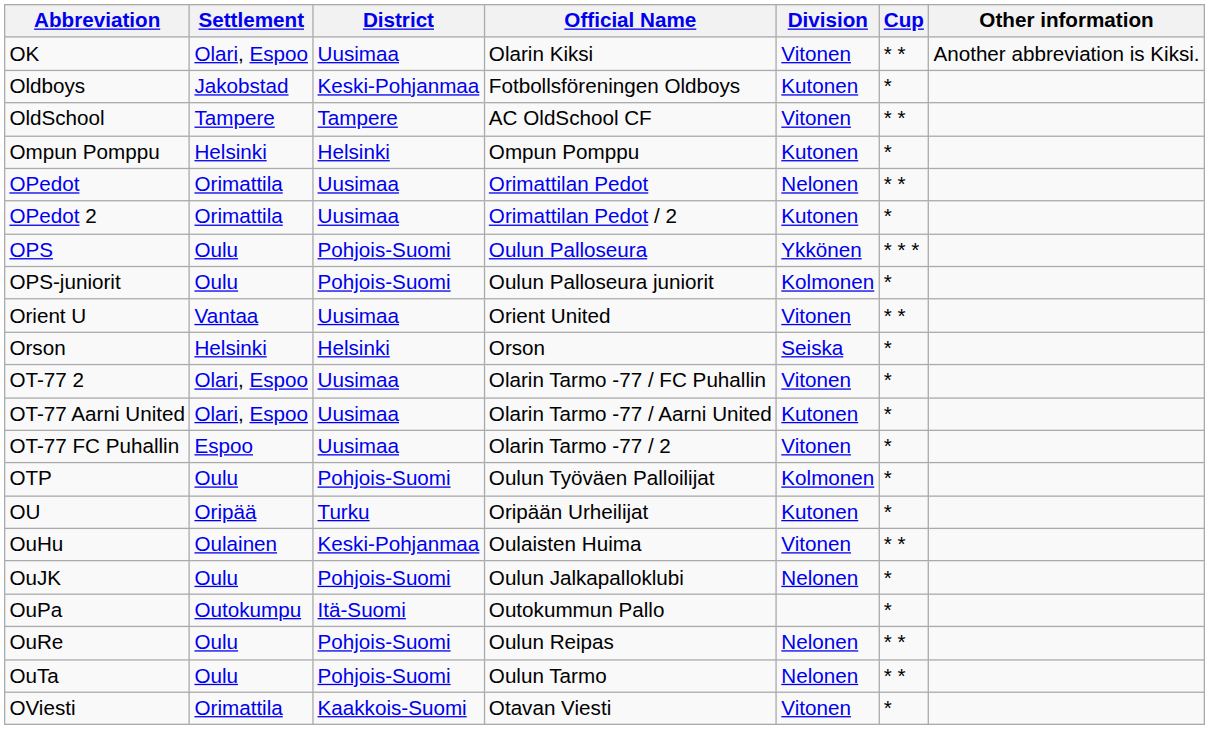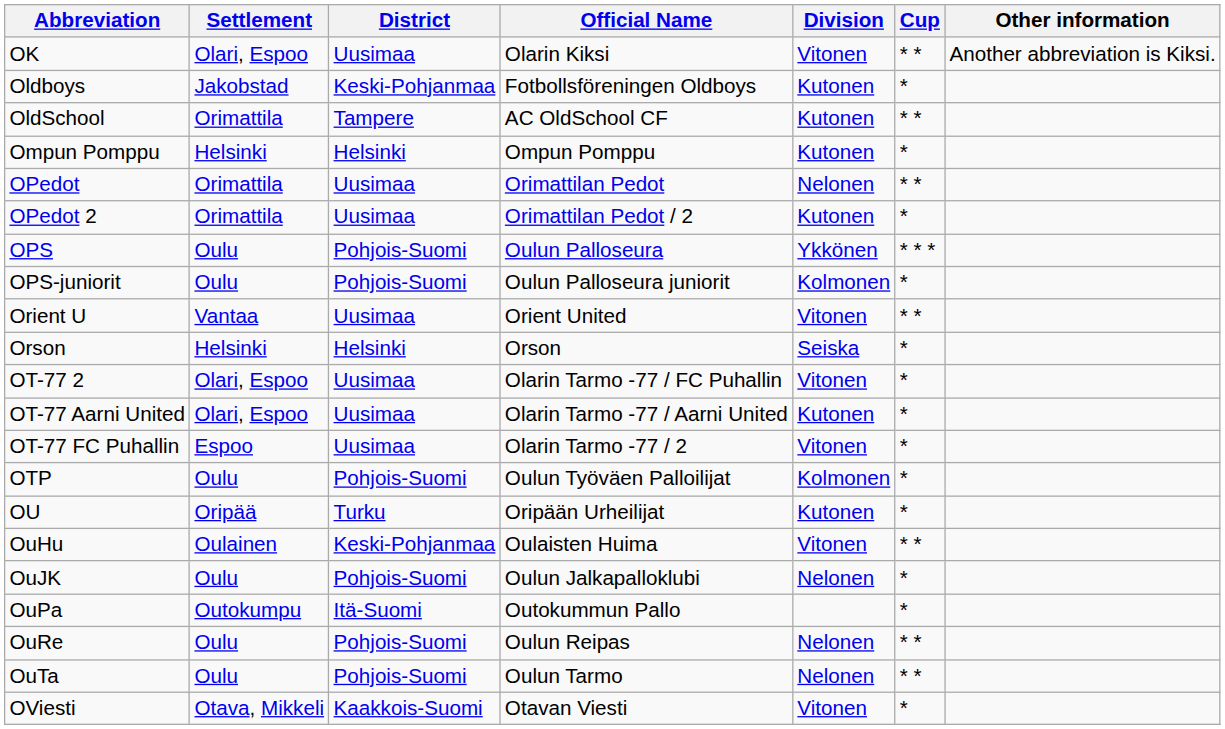OldSchool | Settlement: Tampere -> Orimattila
OldSchool | Division: Vitonen -> Kutonen
OViesti | Settlement: Orimattila -> Otava, Mikkeli
